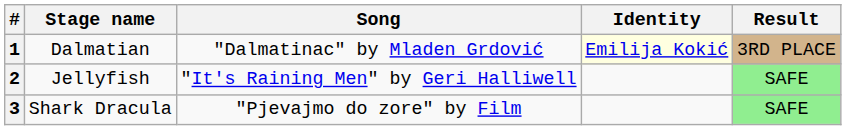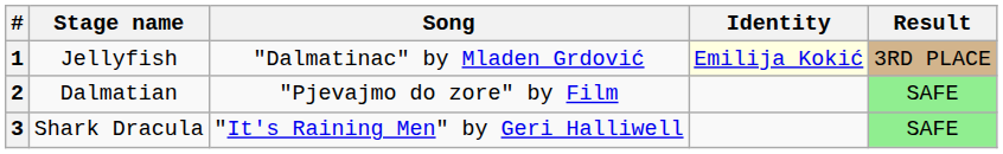1 | Stage name: Dalmatian -> Jellyfish
2 | Stage name: Jellyfish -> Dalmatian
2 | Song: "It's Raining Men" by Geri Halliwell -> "Pjevajmo do zore" by Film
3 | Song: "Pjevajmo do zore" by Film -> "It's Raining Men" by Geri Halliwell
